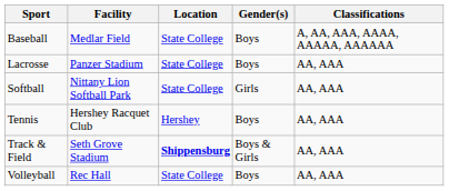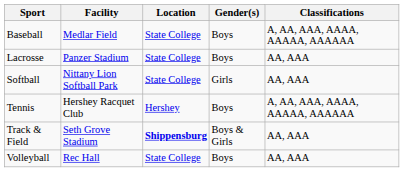Tennis | Classifications: AA, AAA -> A, AA, AAA, AAAA, AAAAA, AAAAAA
